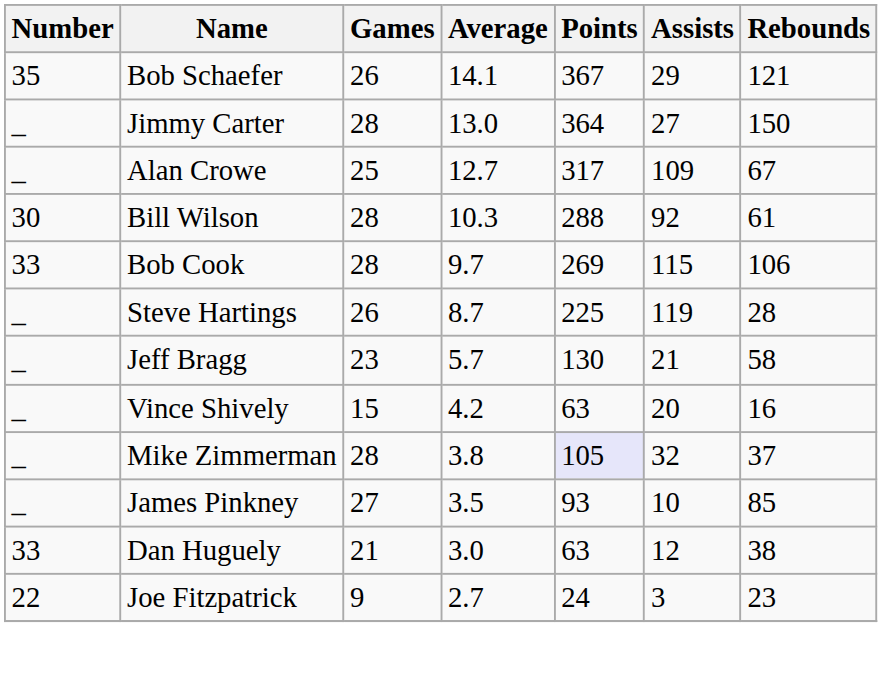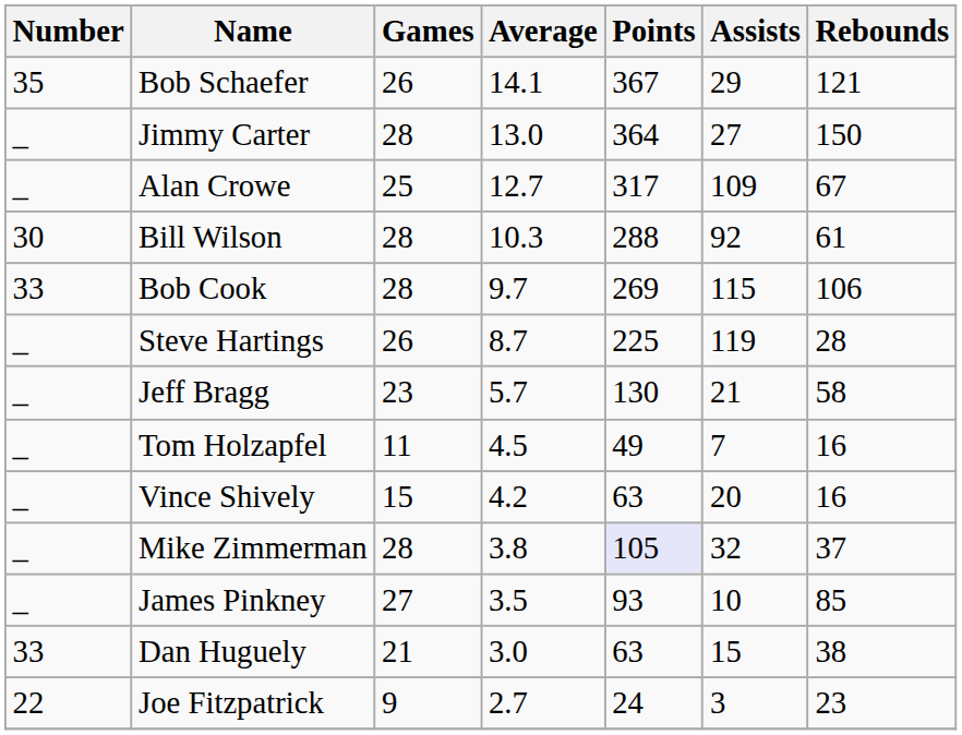+ row: _ | Tom Holzapfel | 11 | 4.5 | 49 | 7 | 16
Dan Huguely | Assists: 12 -> 15
